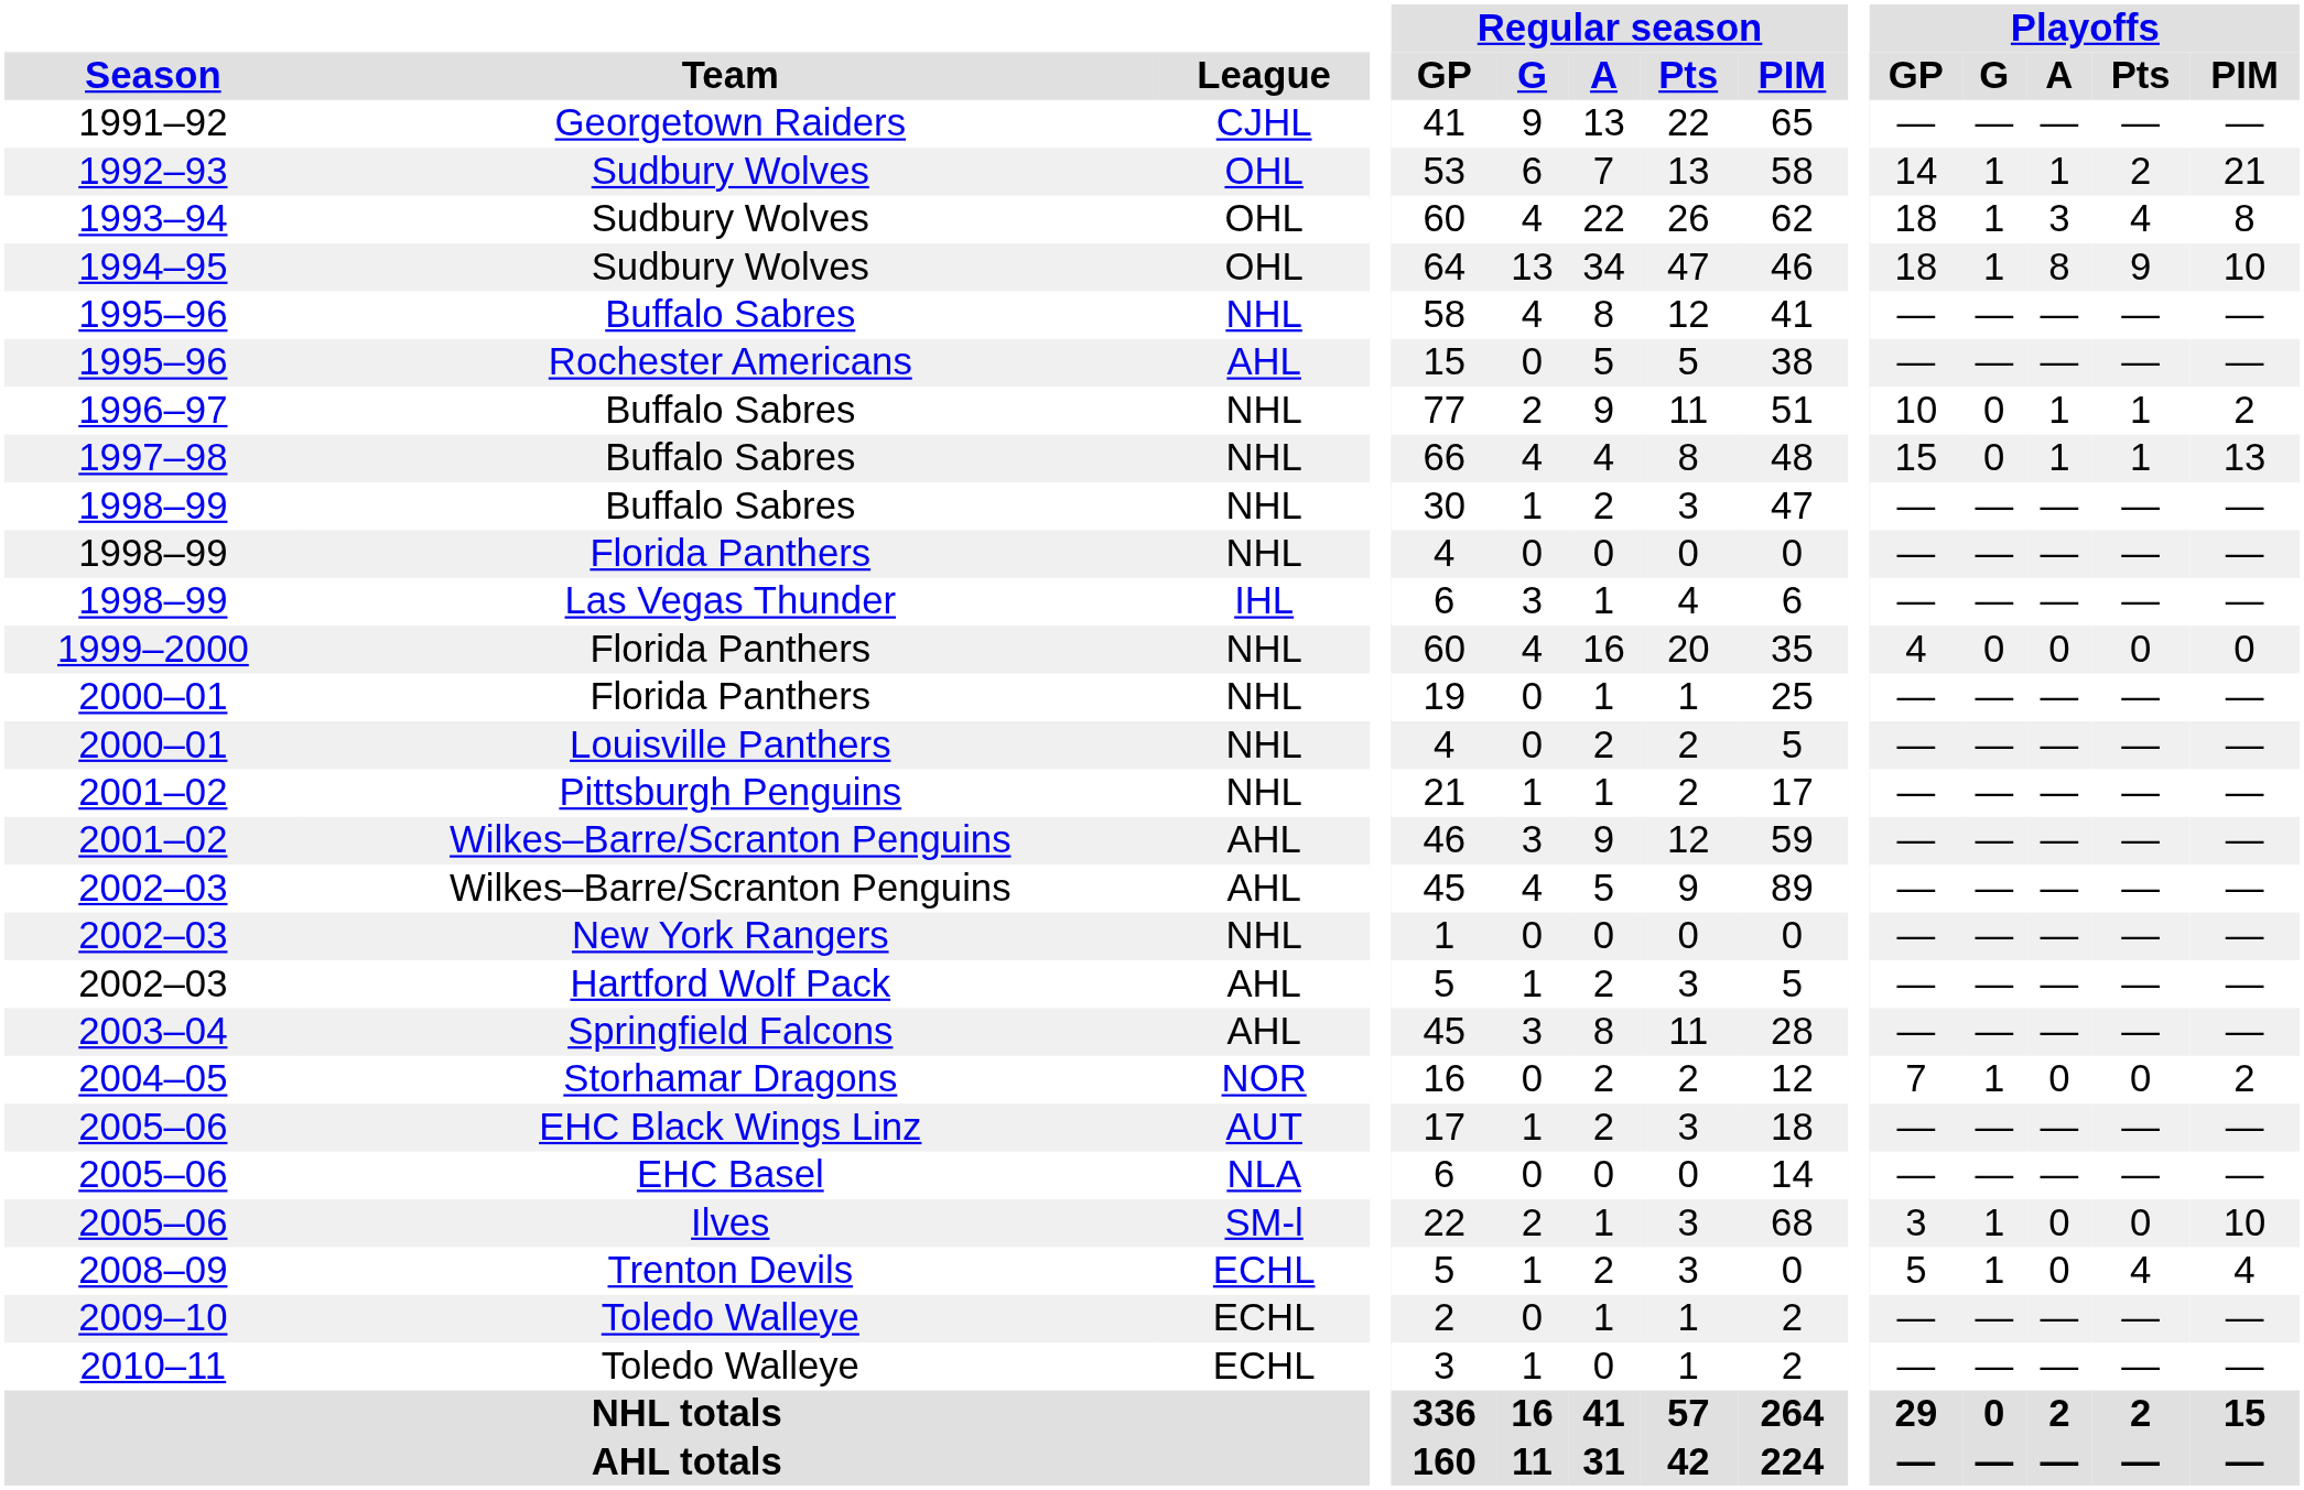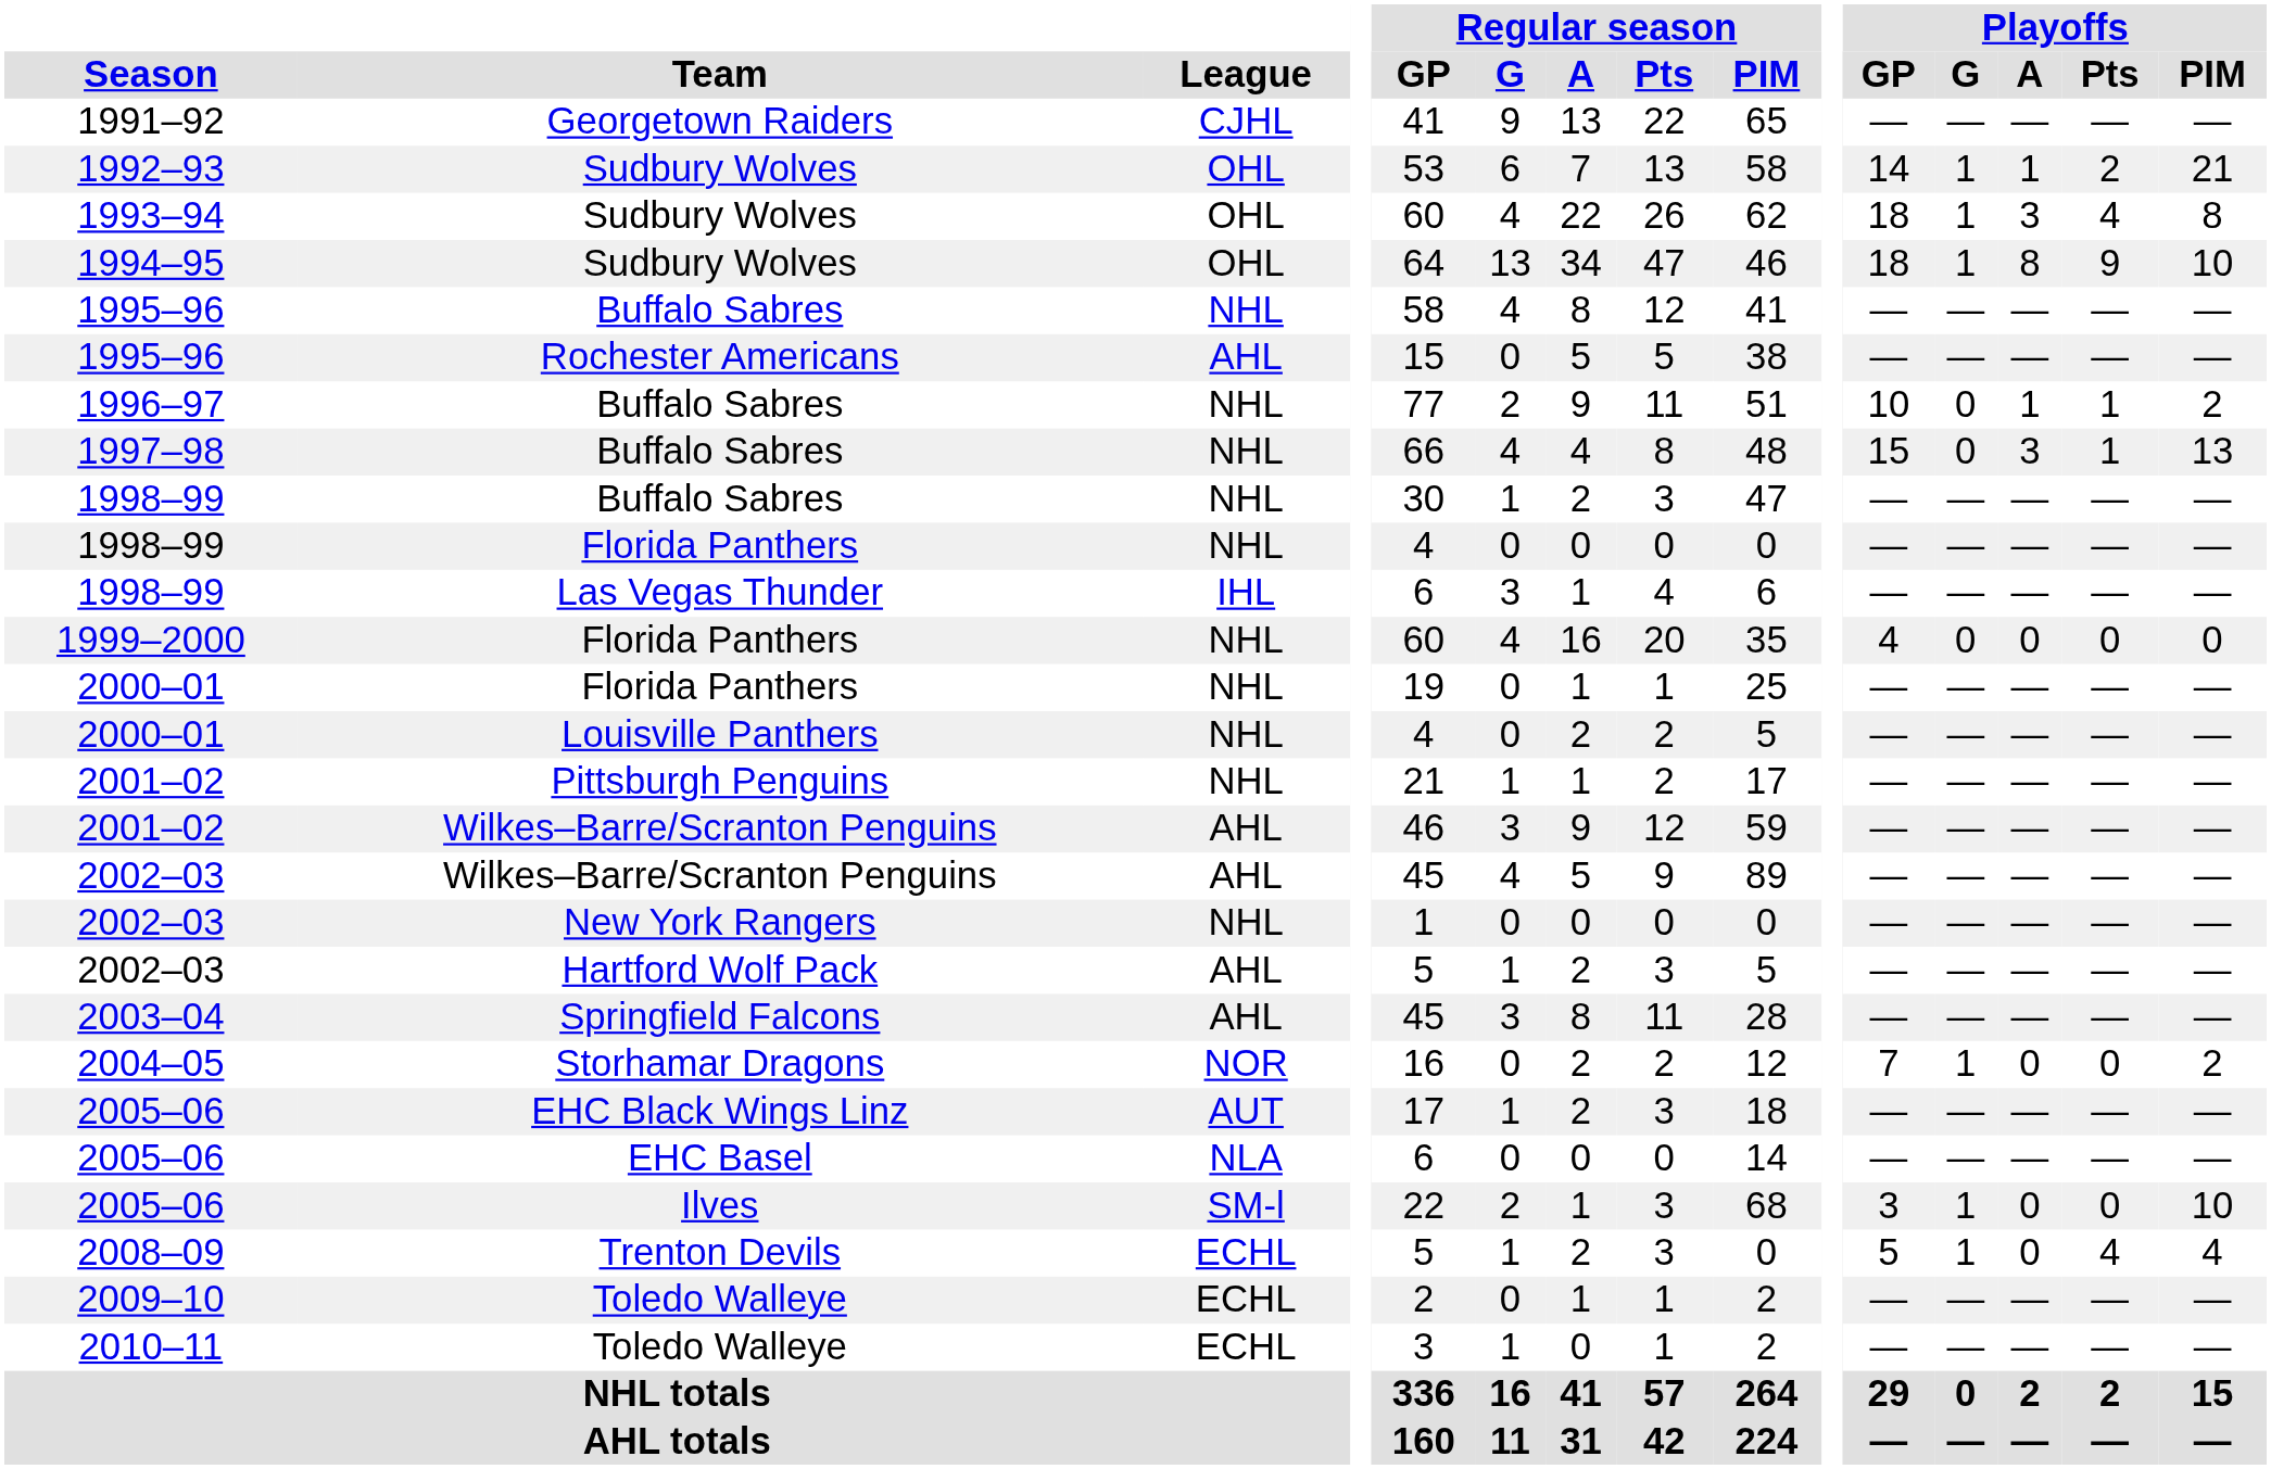1997–98 | Playoffs / A: 1 -> 3
